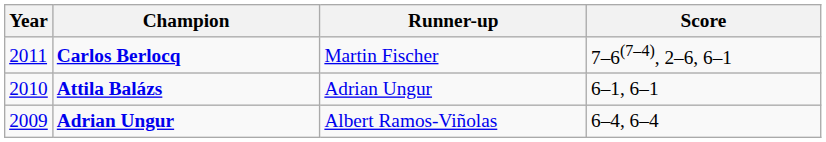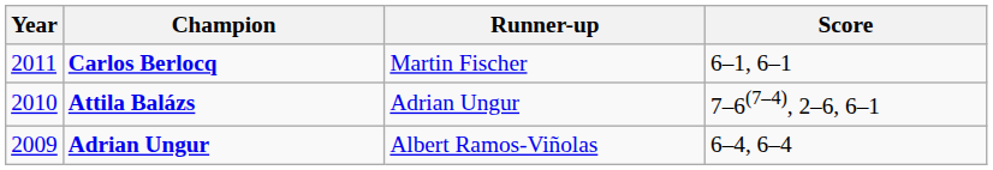Carlos Berlocq | Score: 7–6(7–4), 2–6, 6–1 -> 6–1, 6–1
Attila Balázs | Score: 6–1, 6–1 -> 7–6(7–4), 2–6, 6–1
